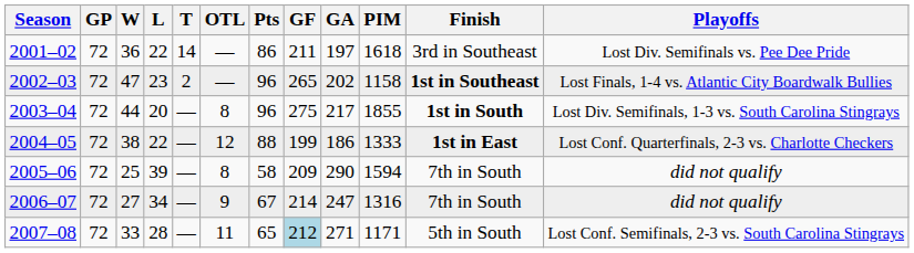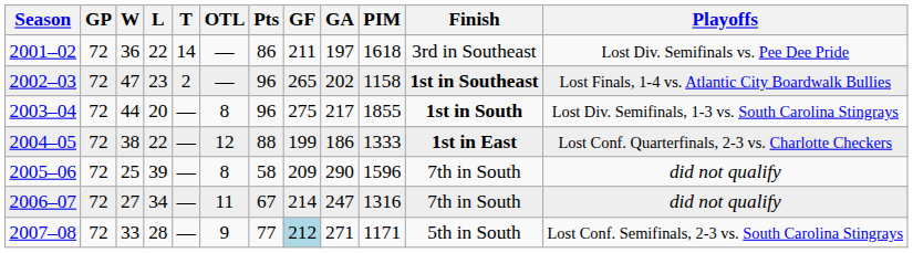2005–06 | PIM: 1594 -> 1596
2006–07 | OTL: 9 -> 11
2007–08 | OTL: 11 -> 9
2007–08 | Pts: 65 -> 77
